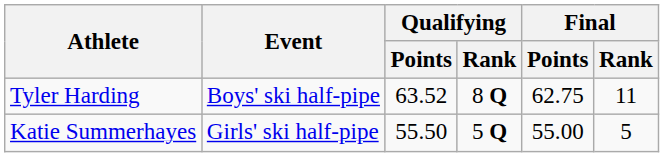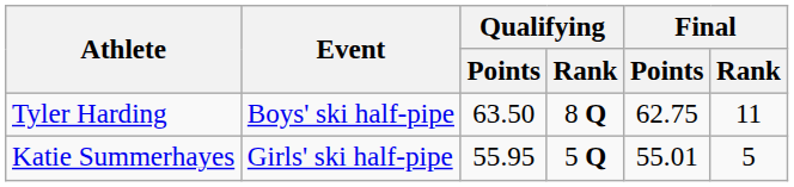Tyler Harding | Qualifying / Points: 63.52 -> 63.50
Katie Summerhayes | Qualifying / Points: 55.50 -> 55.95
Katie Summerhayes | Final / Points: 55.00 -> 55.01
